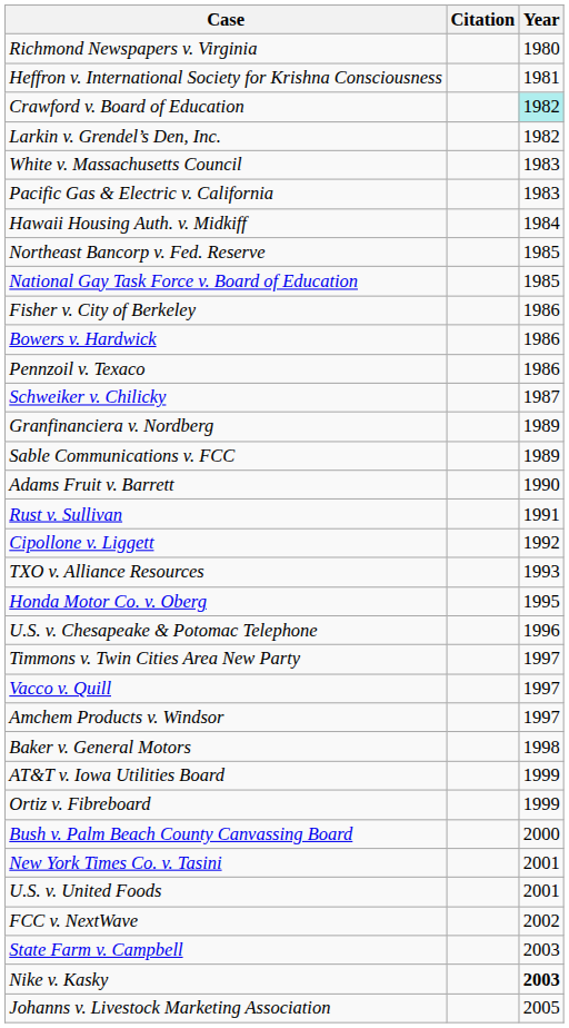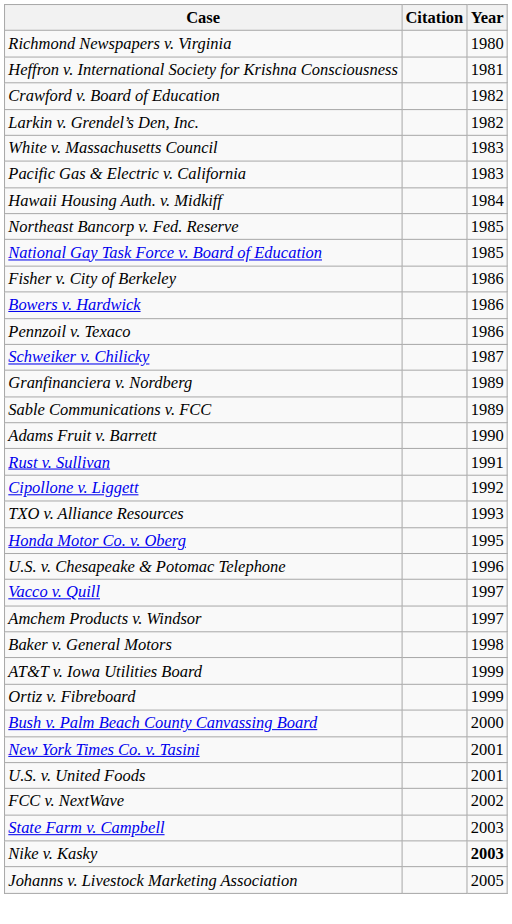Crawford v. Board of Education | Year: paleturquoise background -> no background
- row: Timmons v. Twin Cities Area New Party | 1997
